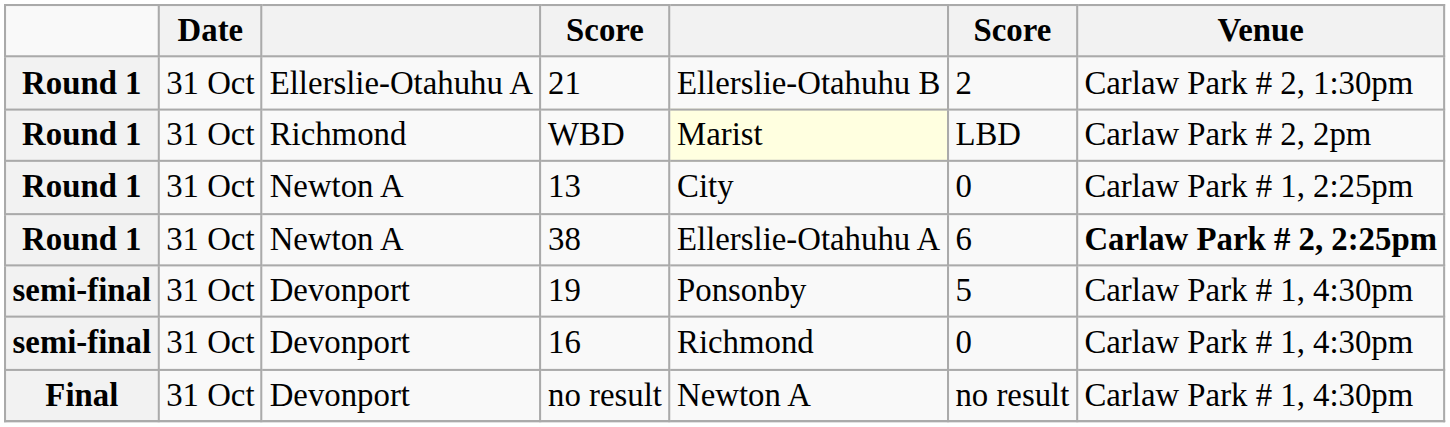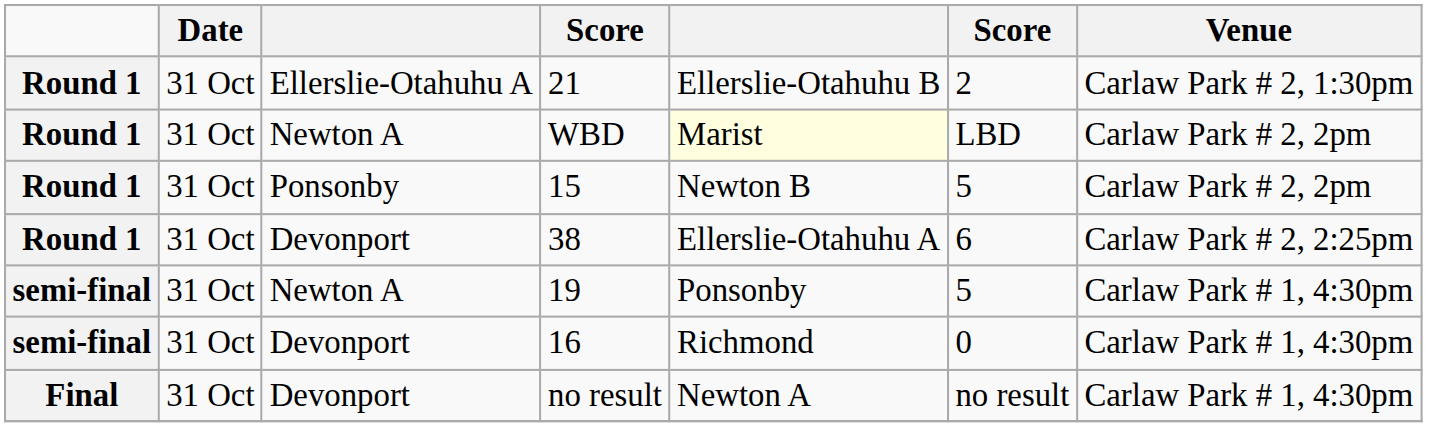WBD | column 3: Richmond -> Newton A
+ row: Round 1 | 31 Oct | Ponsonby | 15 | Newton B | 5 | Carlaw Park # 2, 2pm
- row: Round 1 | 31 Oct | Newton A | 13 | City | 0 | Carlaw Park # 1, 2:25pm
38 | column 3: Newton A -> Devonport
38 | Venue: bold -> normal
19 | column 3: Devonport -> Newton A
